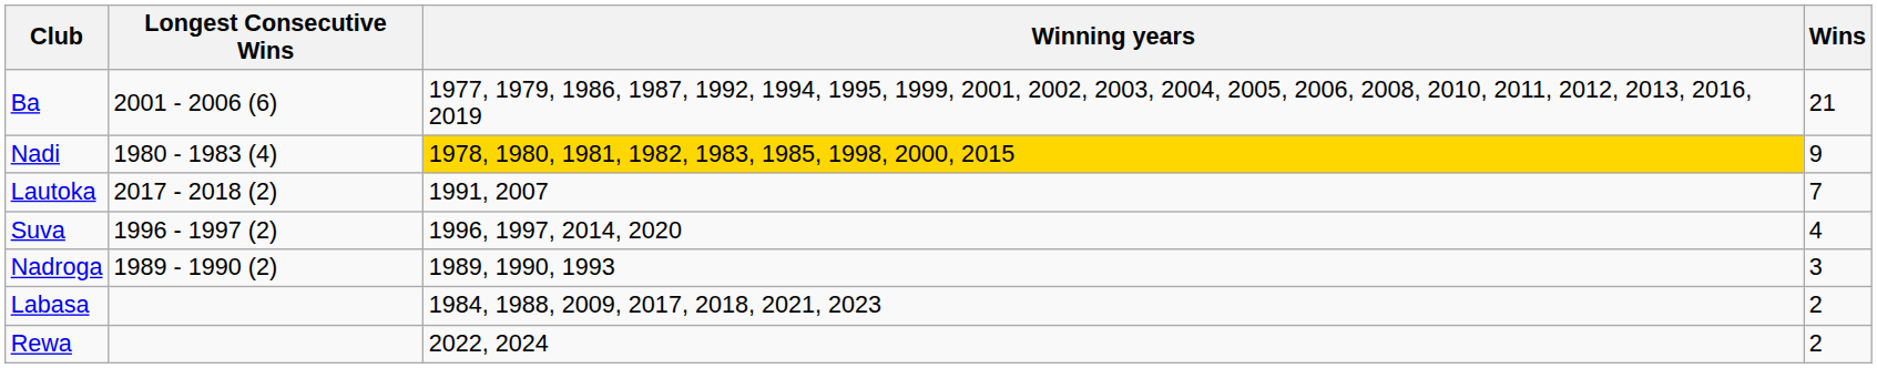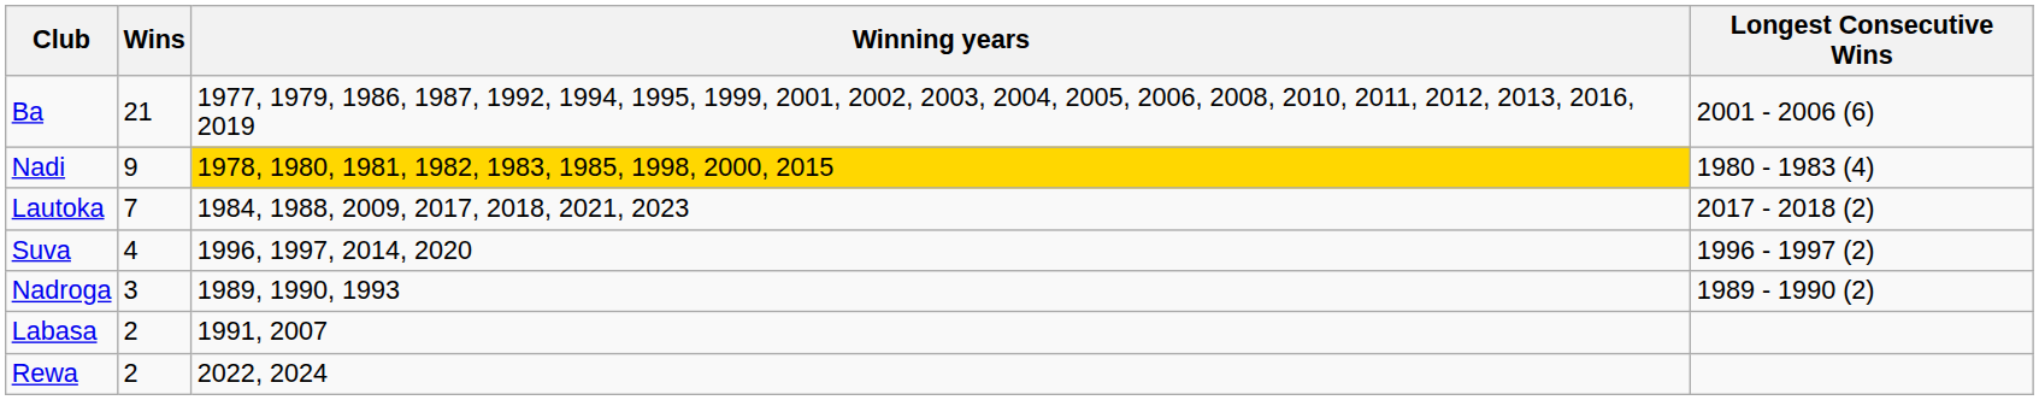columns swapped: Wins <-> Longest Consecutive Wins
Lautoka | Winning years: 1991, 2007 -> 1984, 1988, 2009, 2017, 2018, 2021, 2023
Labasa | Winning years: 1984, 1988, 2009, 2017, 2018, 2021, 2023 -> 1991, 2007
